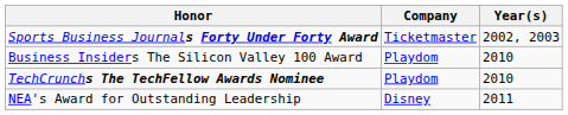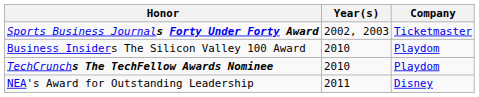columns swapped: Company <-> Year(s)
